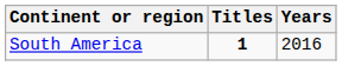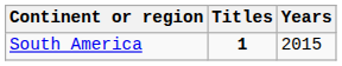South America | Years: 2016 -> 2015
